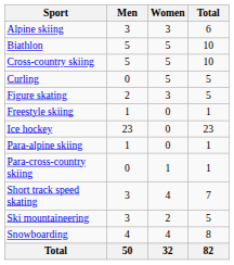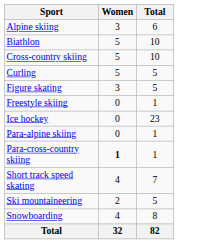- column: Men | 3 | 5 | 5 | 0 | 2 | 1 | 23 | 1 | 0 | 3 | 3 | 4 | 50
Para-cross-country skiing | Women: normal -> bold
